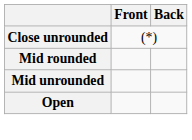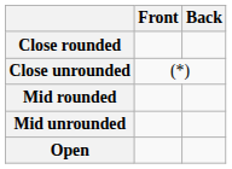+ row: Close rounded
